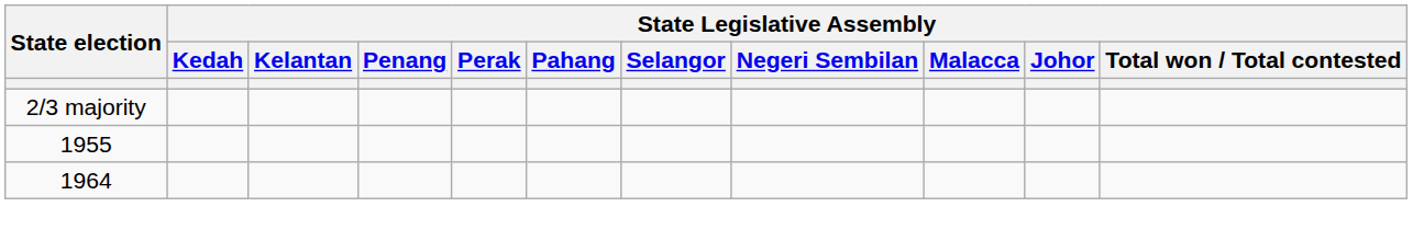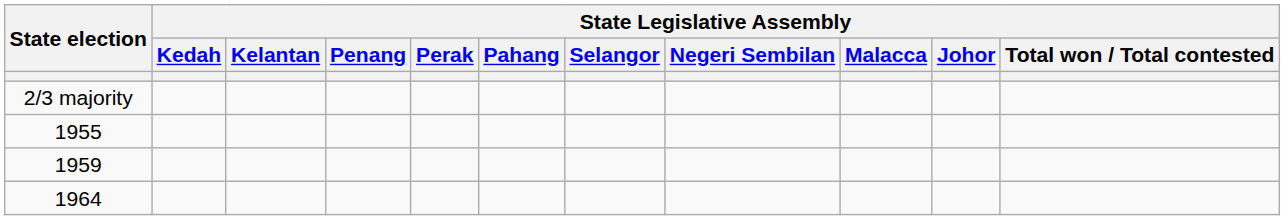+ row: 1959
